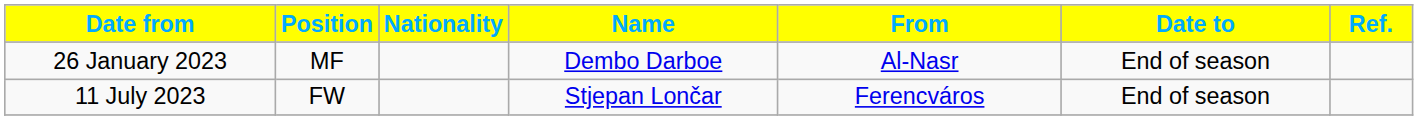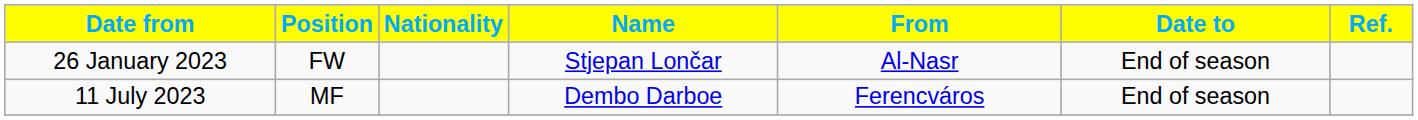26 January 2023 | Position: MF -> FW
26 January 2023 | Name: Dembo Darboe -> Stjepan Lončar
11 July 2023 | Position: FW -> MF
11 July 2023 | Name: Stjepan Lončar -> Dembo Darboe
